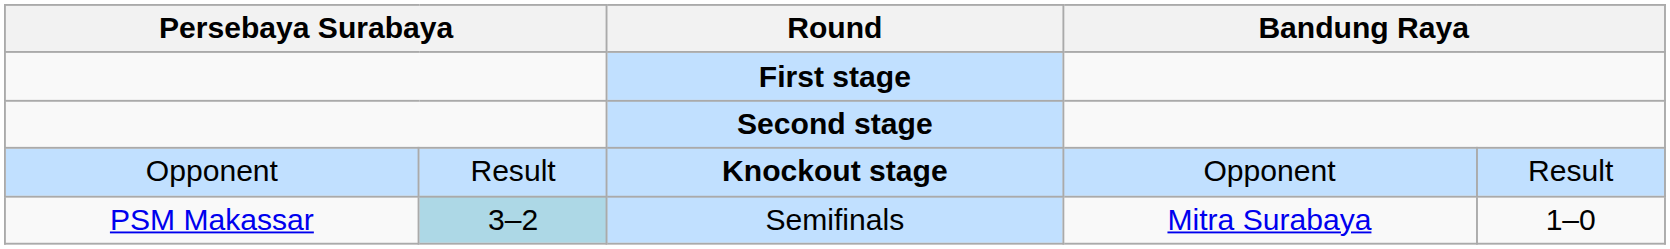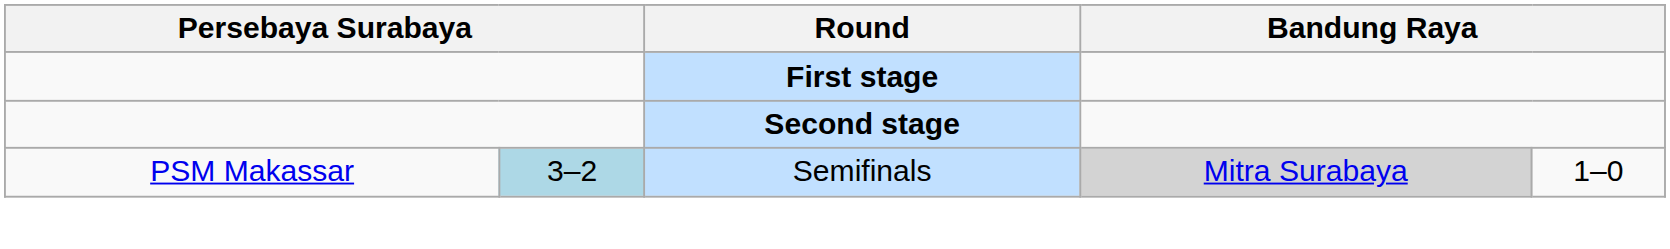- row: Opponent | Result | Knockout stage | Opponent | Result
Semifinals | column 4: no background -> lightgrey background
